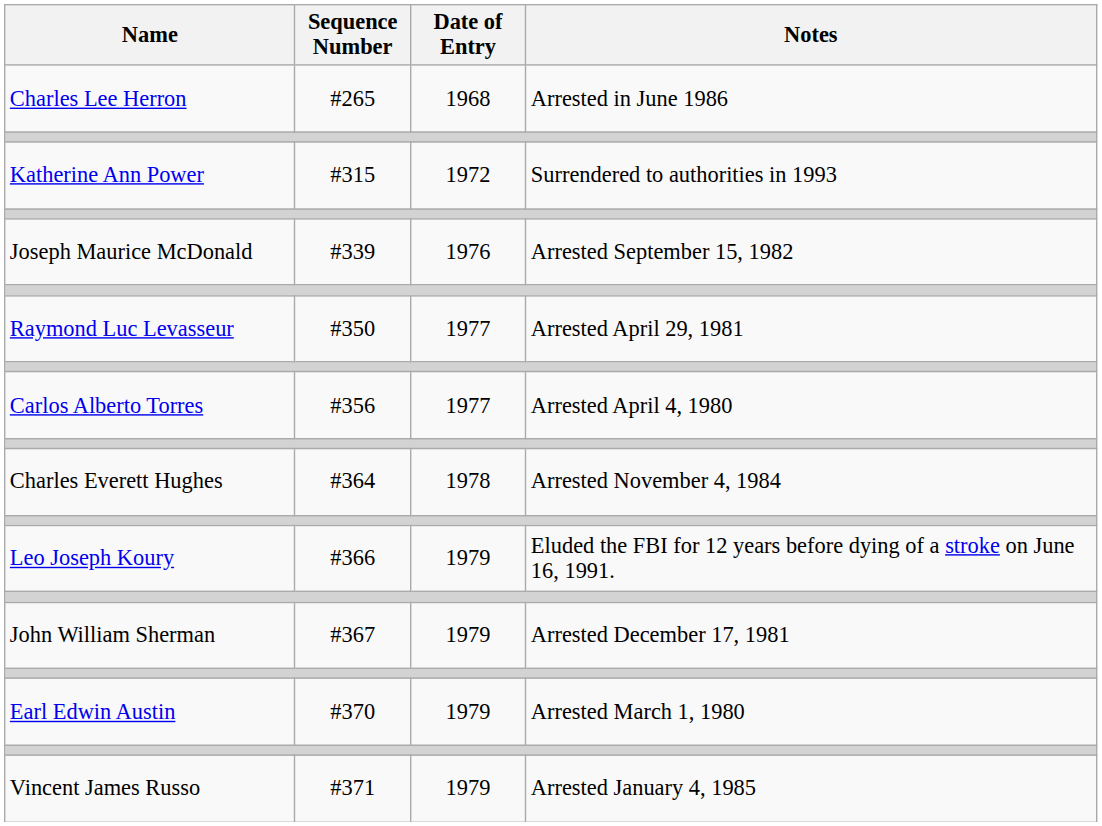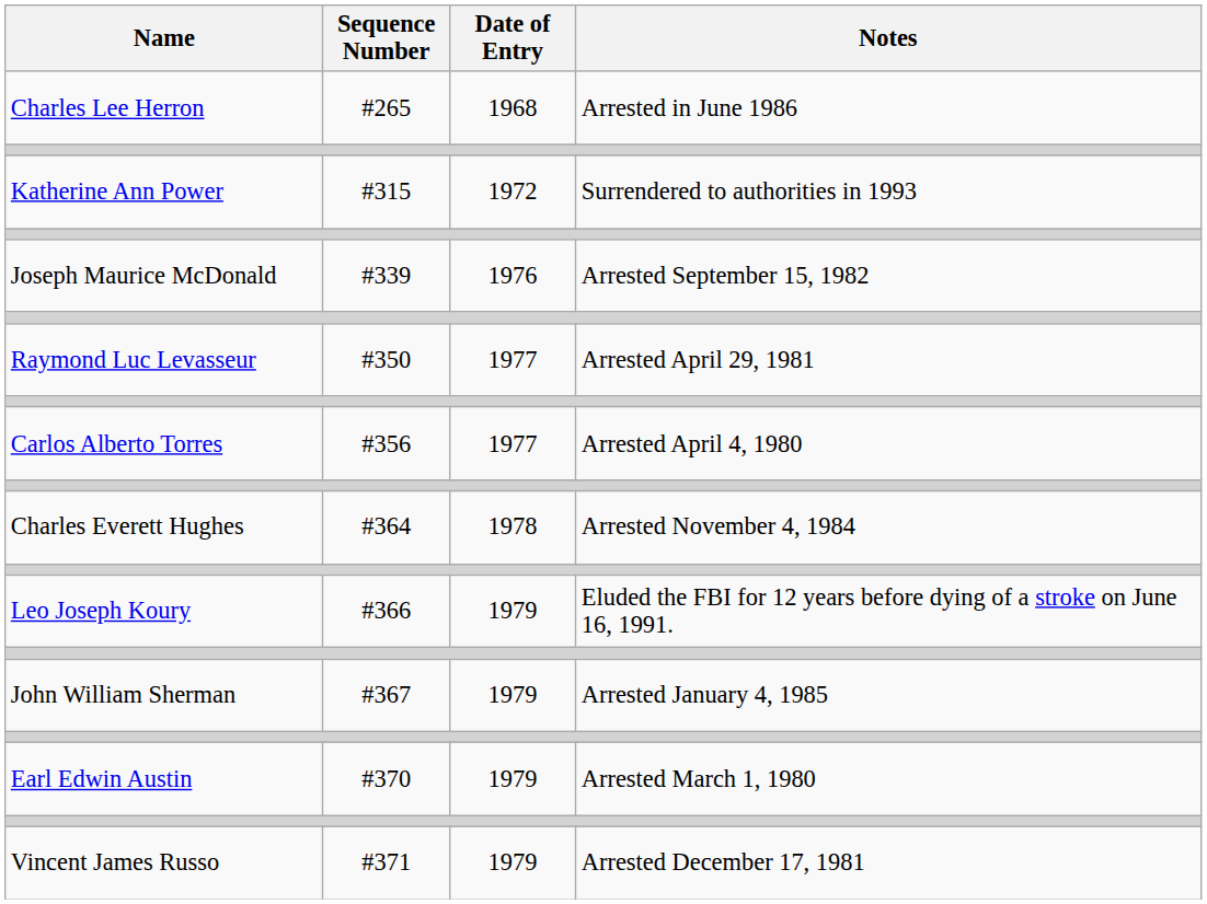John William Sherman | Notes: Arrested December 17, 1981 -> Arrested January 4, 1985
Vincent James Russo | Notes: Arrested January 4, 1985 -> Arrested December 17, 1981
